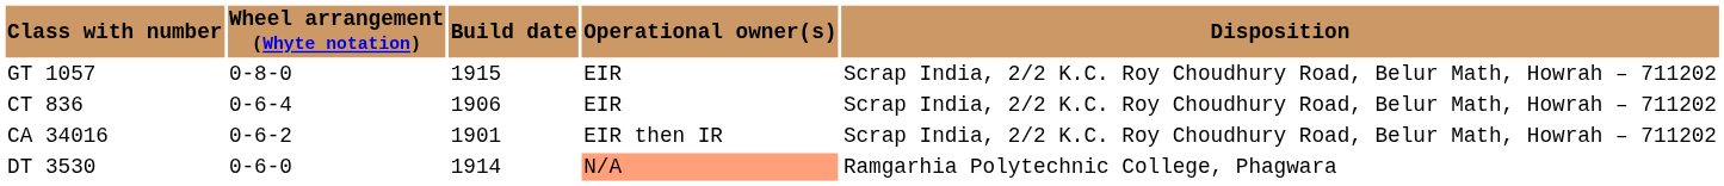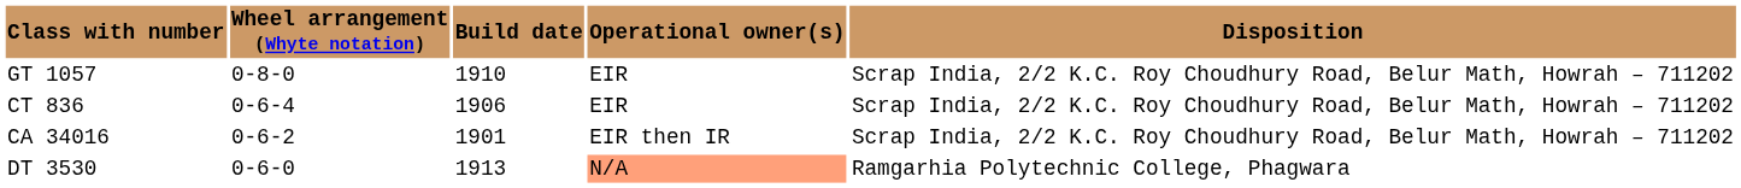GT 1057 | Build date: 1915 -> 1910
DT 3530 | Build date: 1914 -> 1913
